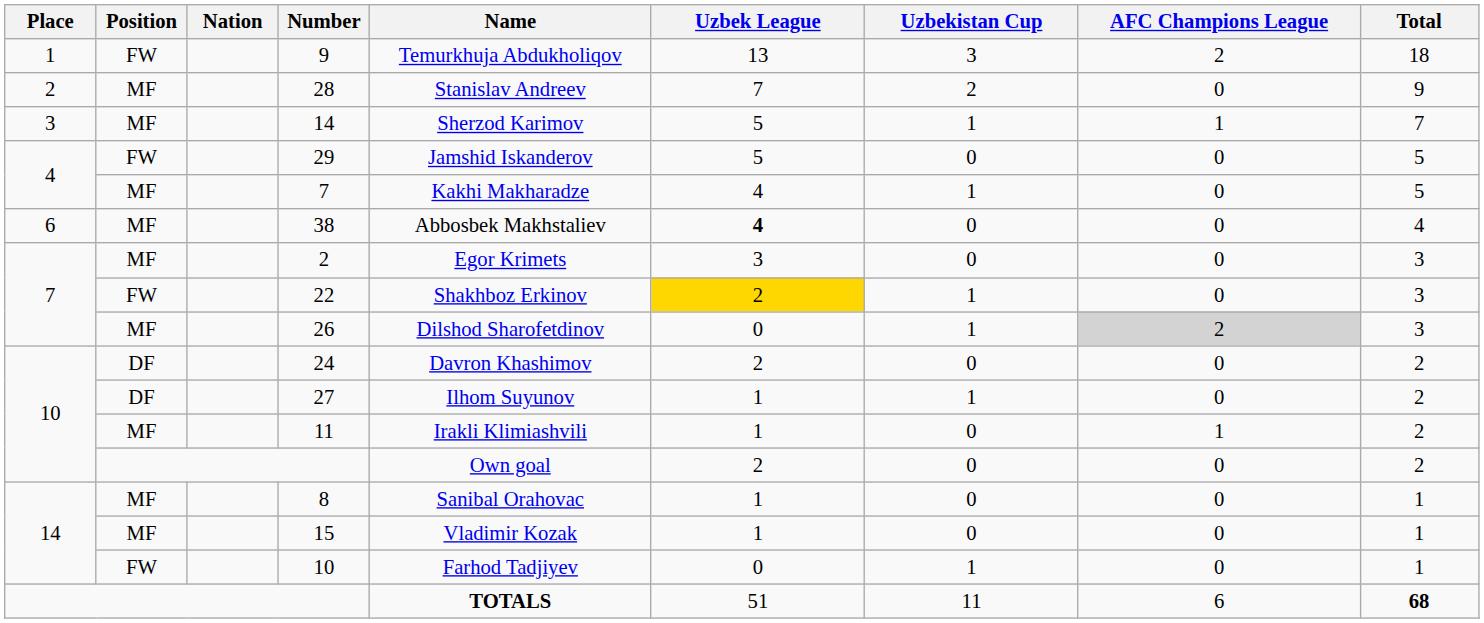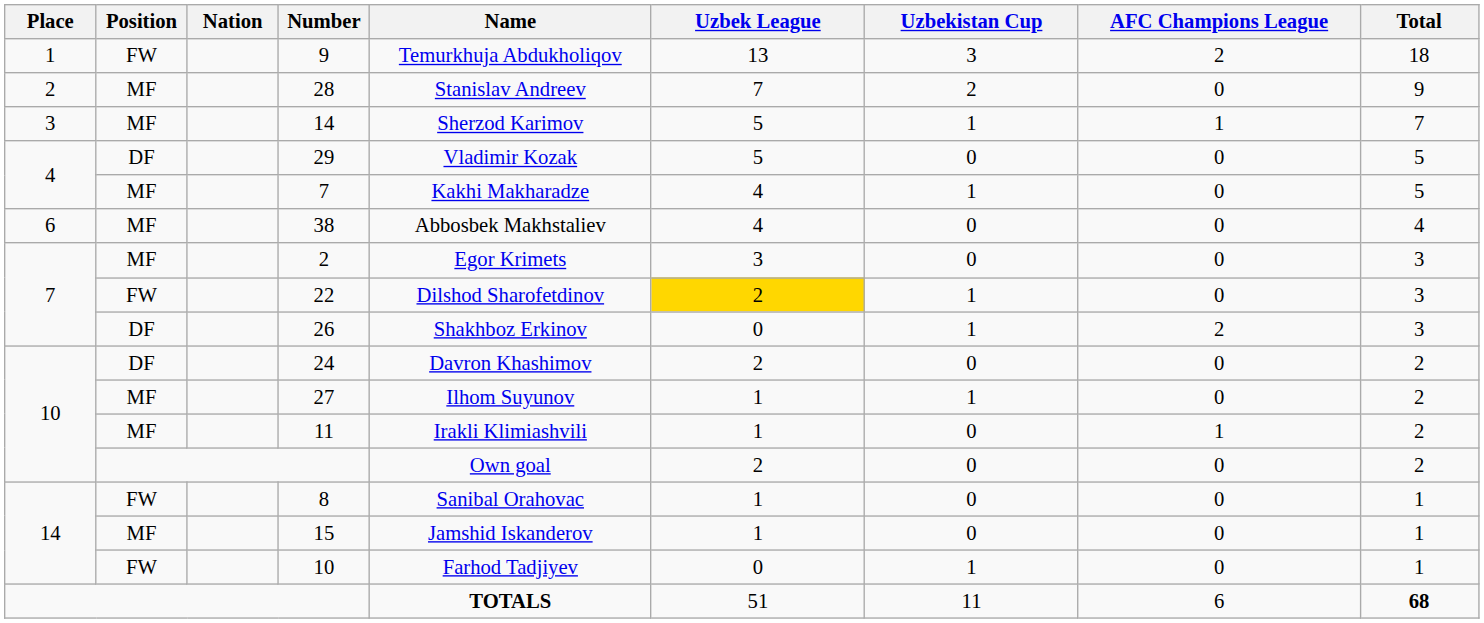29 | Position: FW -> DF
29 | Name: Jamshid Iskanderov -> Vladimir Kozak
38 | Uzbek League: bold -> normal
22 | Name: Shakhboz Erkinov -> Dilshod Sharofetdinov
26 | Position: MF -> DF
26 | Name: Dilshod Sharofetdinov -> Shakhboz Erkinov
26 | AFC Champions League: lightgrey background -> no background
27 | Position: DF -> MF
8 | Position: MF -> FW
15 | Name: Vladimir Kozak -> Jamshid Iskanderov
